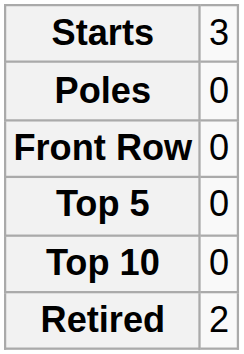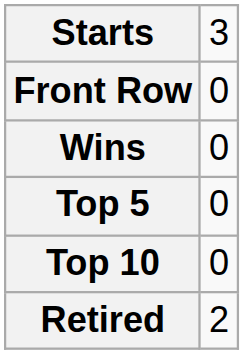- row: Poles | 0
+ row: Wins | 0
